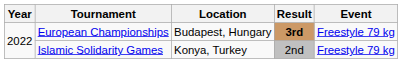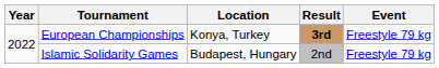European Championships | Location: Budapest, Hungary -> Konya, Turkey
Islamic Solidarity Games | Location: Konya, Turkey -> Budapest, Hungary
